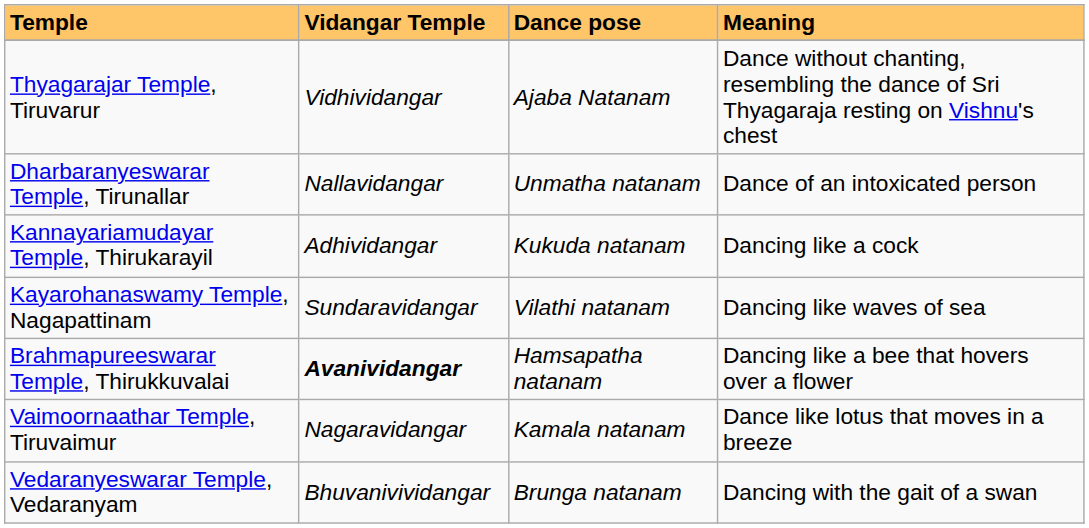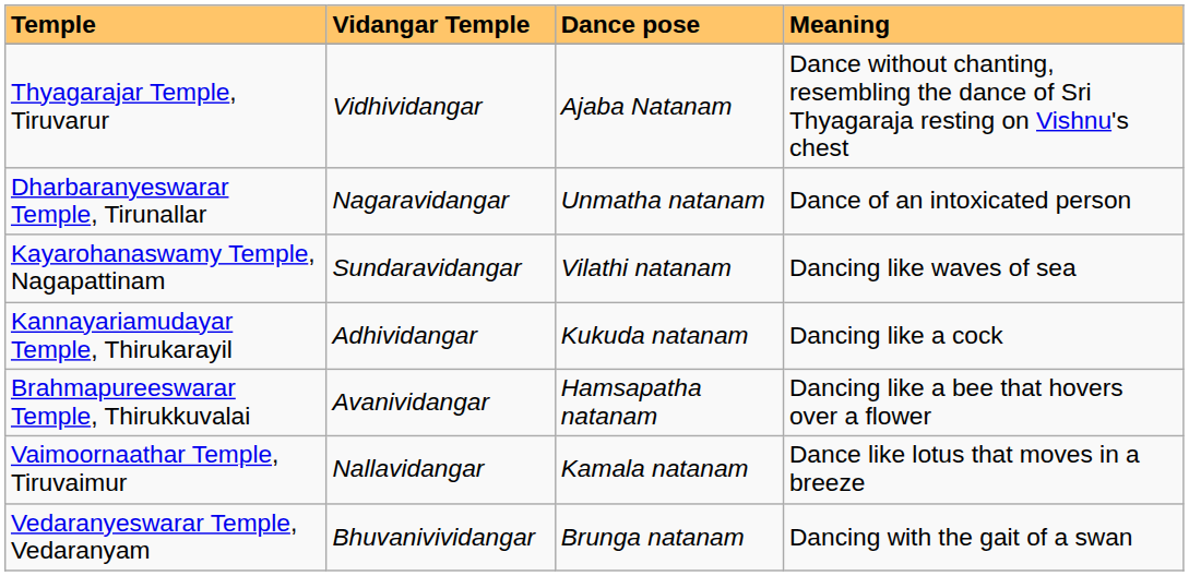Dharbaranyeswarar Temple, Tirunallar | Vidangar Temple: Nallavidangar -> Nagaravidangar
rows swapped: Kayarohanaswamy Temple, Nagapattinam <-> Kannayariamudayar Temple, Thirukarayil
Brahmapureeswarar Temple, Thirukkuvalai | Vidangar Temple: bold -> normal
Vaimoornaathar Temple, Tiruvaimur | Vidangar Temple: Nagaravidangar -> Nallavidangar
